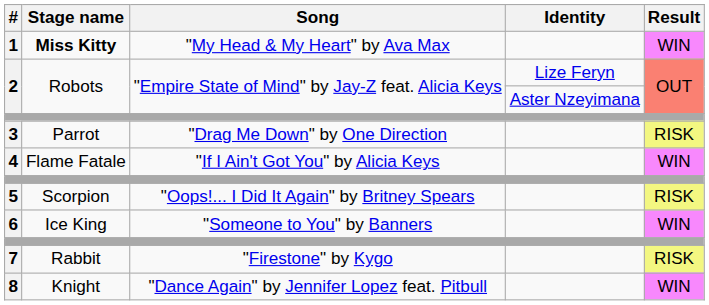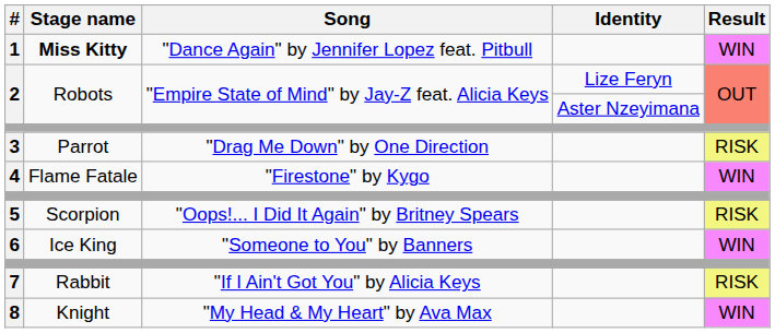1 | Song: "My Head & My Heart" by Ava Max -> "Dance Again" by Jennifer Lopez feat. Pitbull
4 | Song: "If I Ain't Got You" by Alicia Keys -> "Firestone" by Kygo
7 | Song: "Firestone" by Kygo -> "If I Ain't Got You" by Alicia Keys
8 | Song: "Dance Again" by Jennifer Lopez feat. Pitbull -> "My Head & My Heart" by Ava Max
